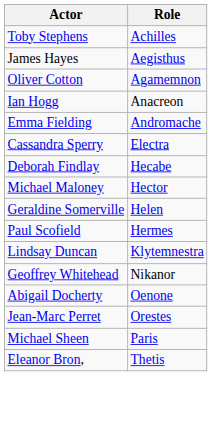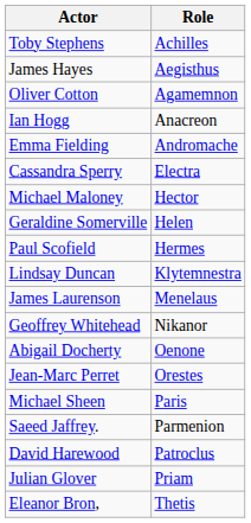- row: Deborah Findlay | Hecabe
+ row: James Laurenson | Menelaus
+ row: Saeed Jaffrey. | Parmenion
+ row: David Harewood | Patroclus
+ row: Julian Glover | Priam
